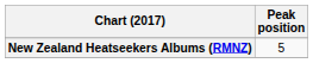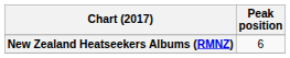New Zealand Heatseekers Albums (RMNZ) | Peak position: 5 -> 6
